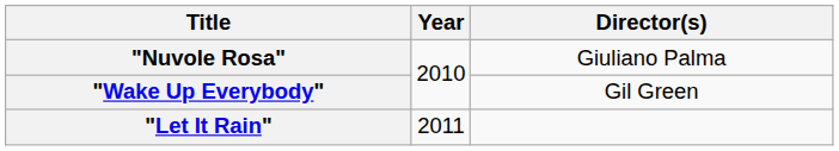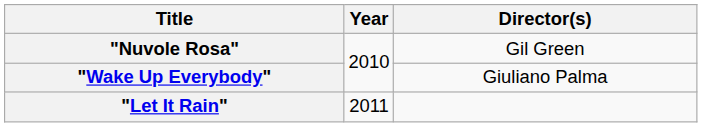"Nuvole Rosa" | Director(s): Giuliano Palma -> Gil Green
"Wake Up Everybody" | Director(s): Gil Green -> Giuliano Palma
